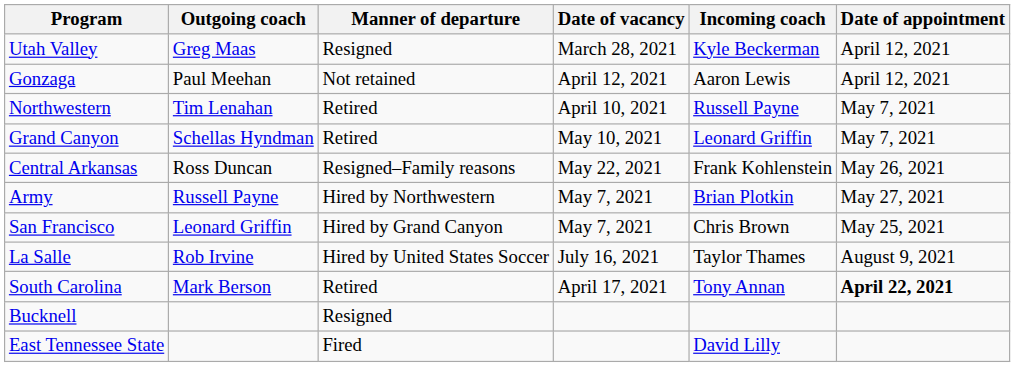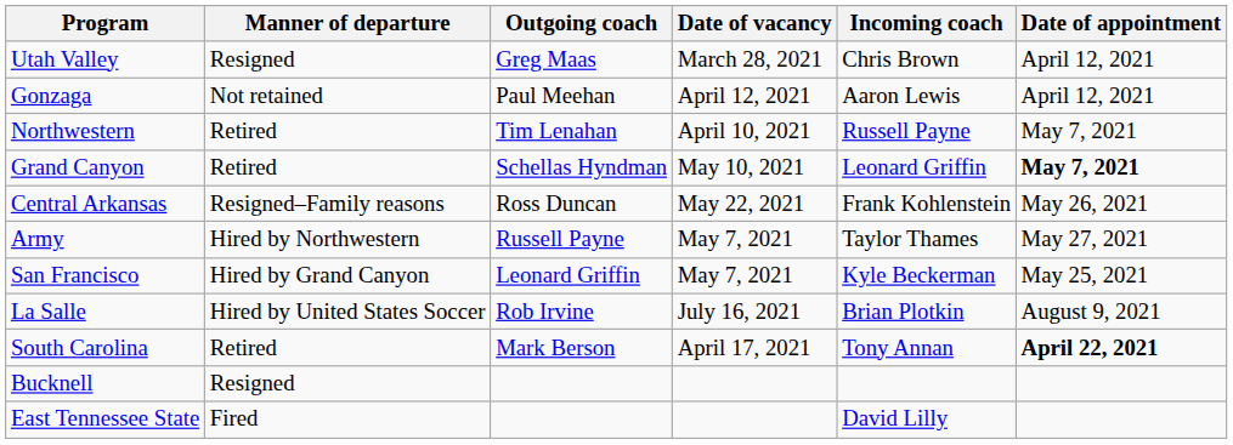columns swapped: Outgoing coach <-> Manner of departure
Utah Valley | Incoming coach: Kyle Beckerman -> Chris Brown
Grand Canyon | Date of appointment: normal -> bold
Army | Incoming coach: Brian Plotkin -> Taylor Thames
San Francisco | Incoming coach: Chris Brown -> Kyle Beckerman
La Salle | Incoming coach: Taylor Thames -> Brian Plotkin
